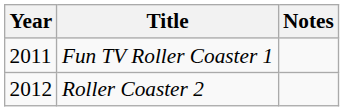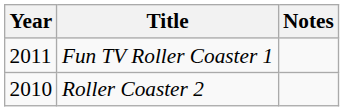Roller Coaster 2 | Year: 2012 -> 2010
